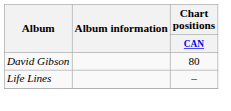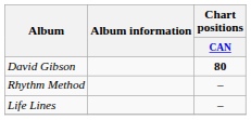David Gibson | Chart positions / CAN: normal -> bold
+ row: Rhythm Method | –
